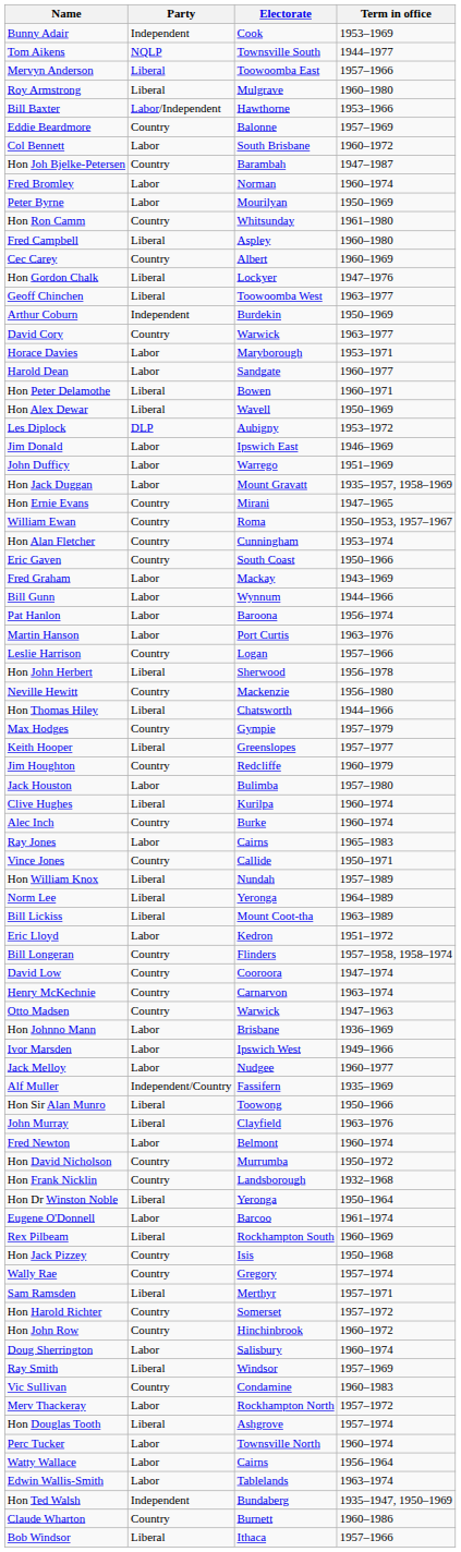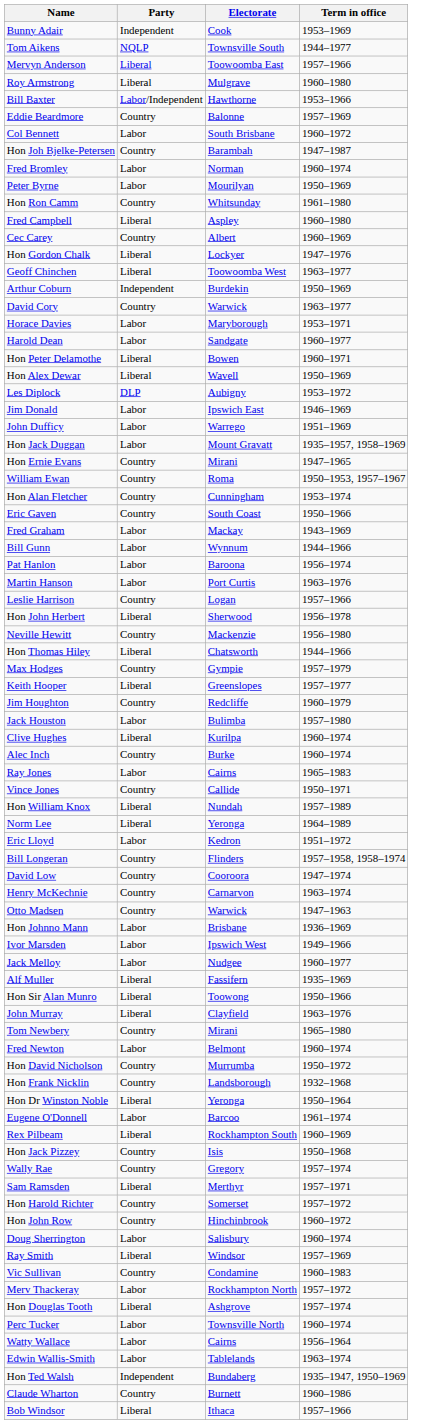- row: Bill Lickiss | Liberal | Mount Coot-tha | 1963–1989
Alf Muller | Party: Independent/Country -> Liberal
+ row: Tom Newbery | Country | Mirani | 1965–1980
